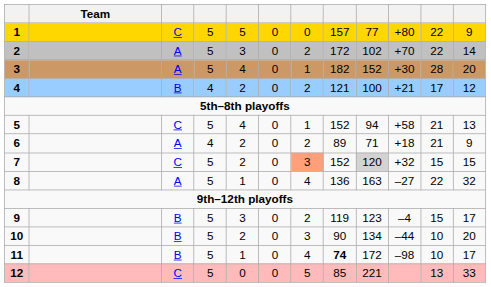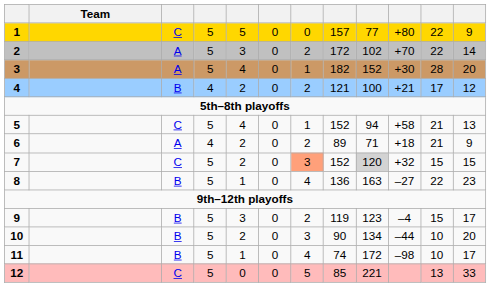8 | column 3: A -> B
8 | column 12: 32 -> 23
11 | column 8: bold -> normal
